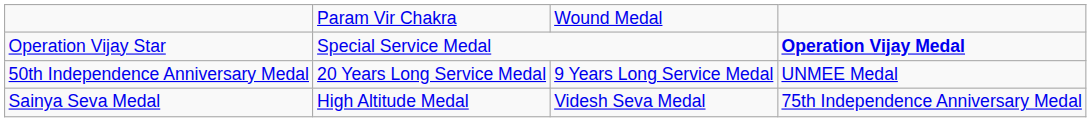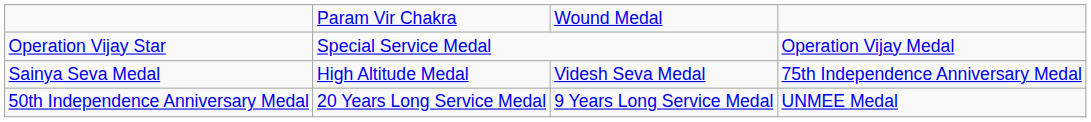Operation Vijay Star | column 4: bold -> normal
rows swapped: Sainya Seva Medal <-> 50th Independence Anniversary Medal
